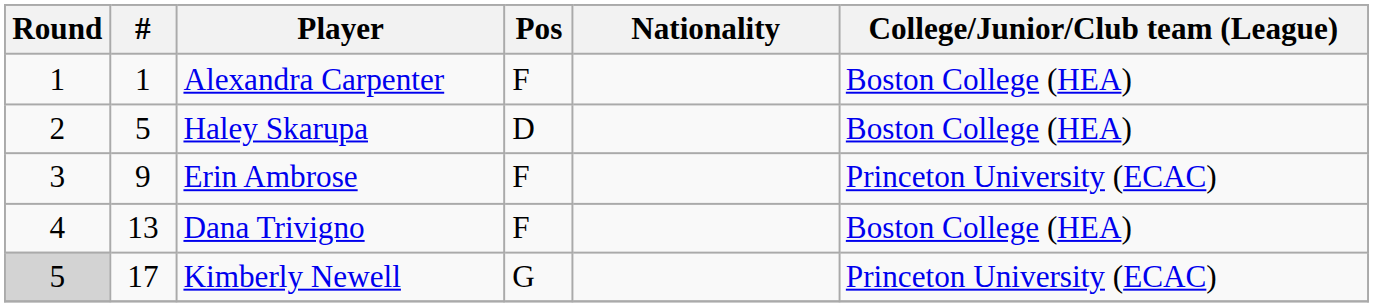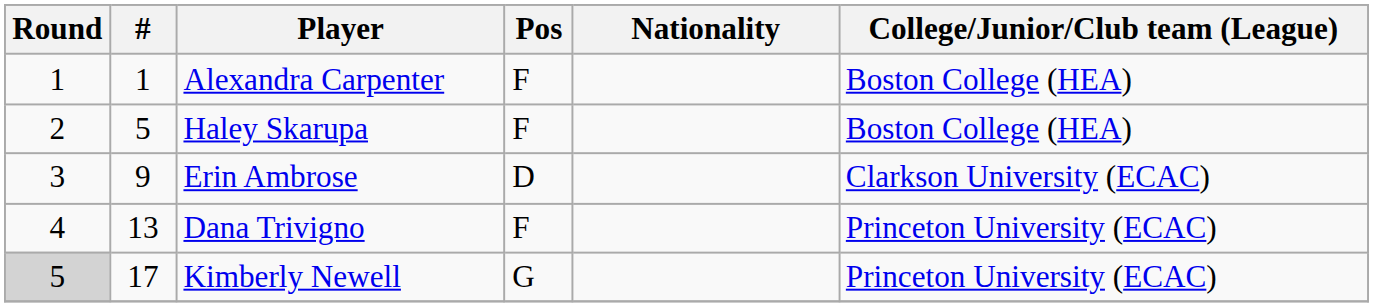Haley Skarupa | Pos: D -> F
Erin Ambrose | Pos: F -> D
Erin Ambrose | College/Junior/Club team (League): Princeton University (ECAC) -> Clarkson University (ECAC)
Dana Trivigno | College/Junior/Club team (League): Boston College (HEA) -> Princeton University (ECAC)
